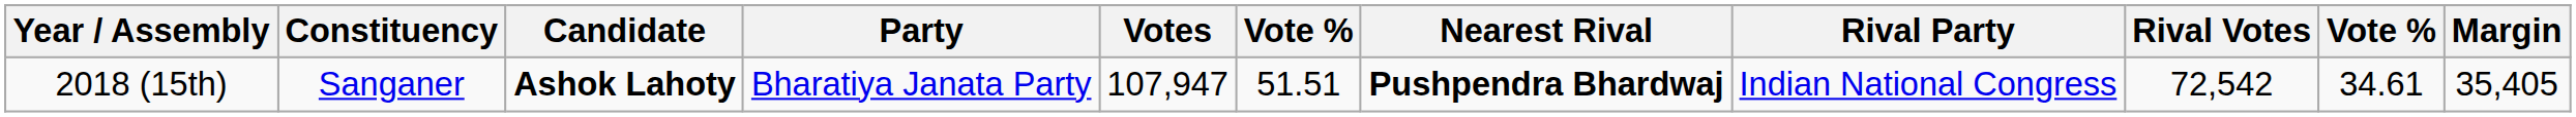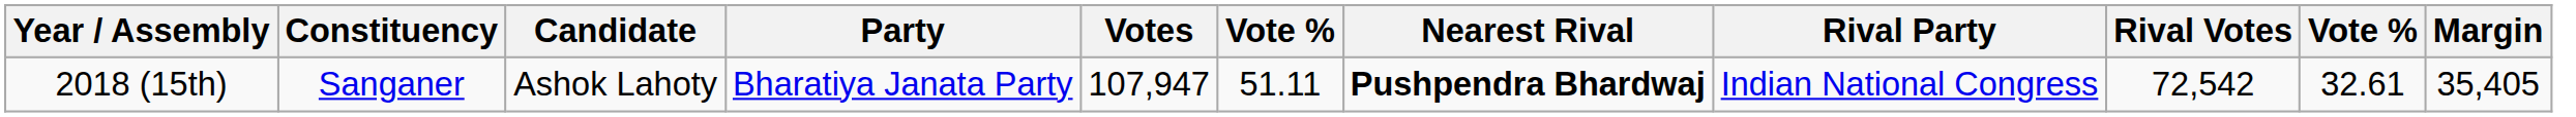2018 (15th) | Candidate: bold -> normal
2018 (15th) | column 6: 51.51 -> 51.11
2018 (15th) | column 10: 34.61 -> 32.61
